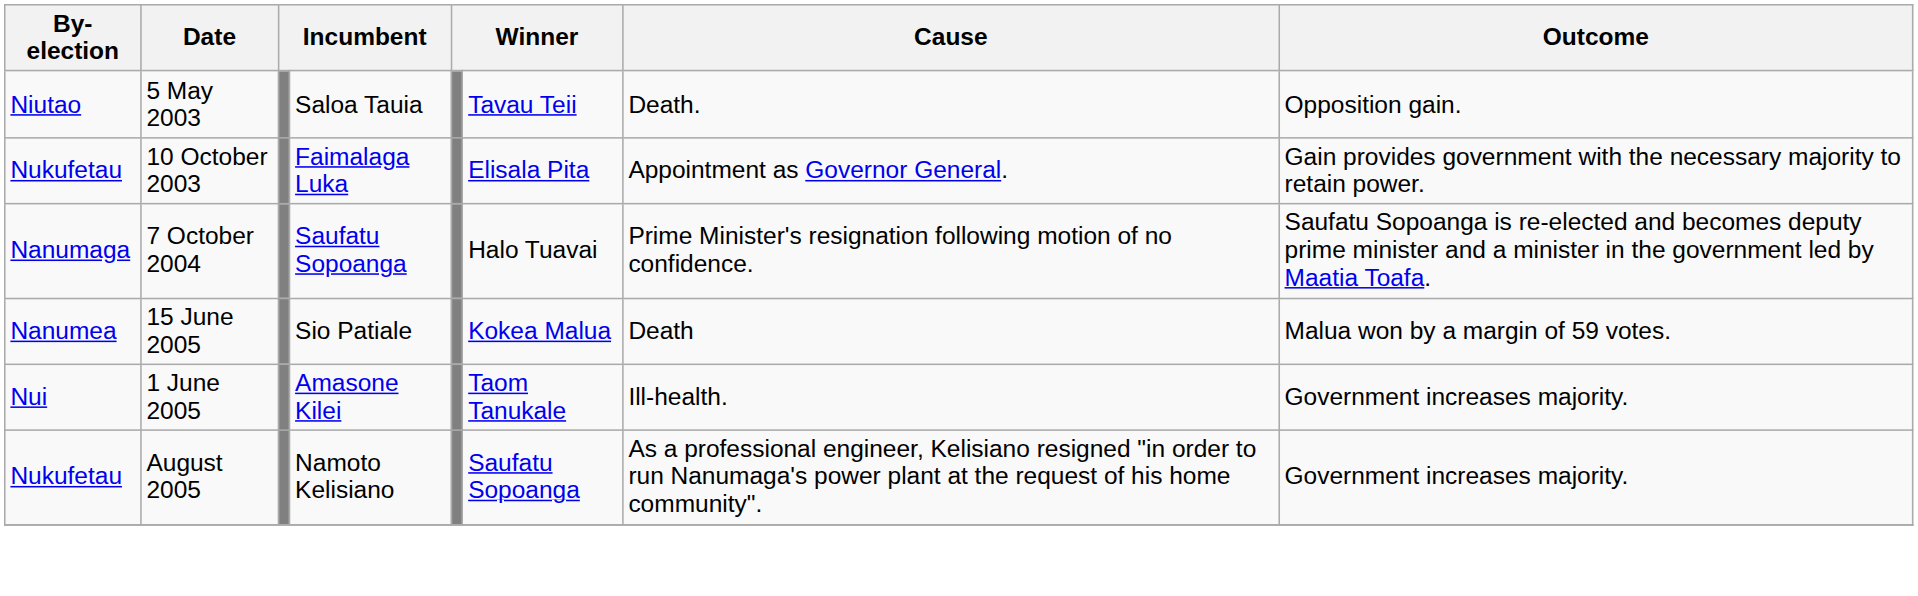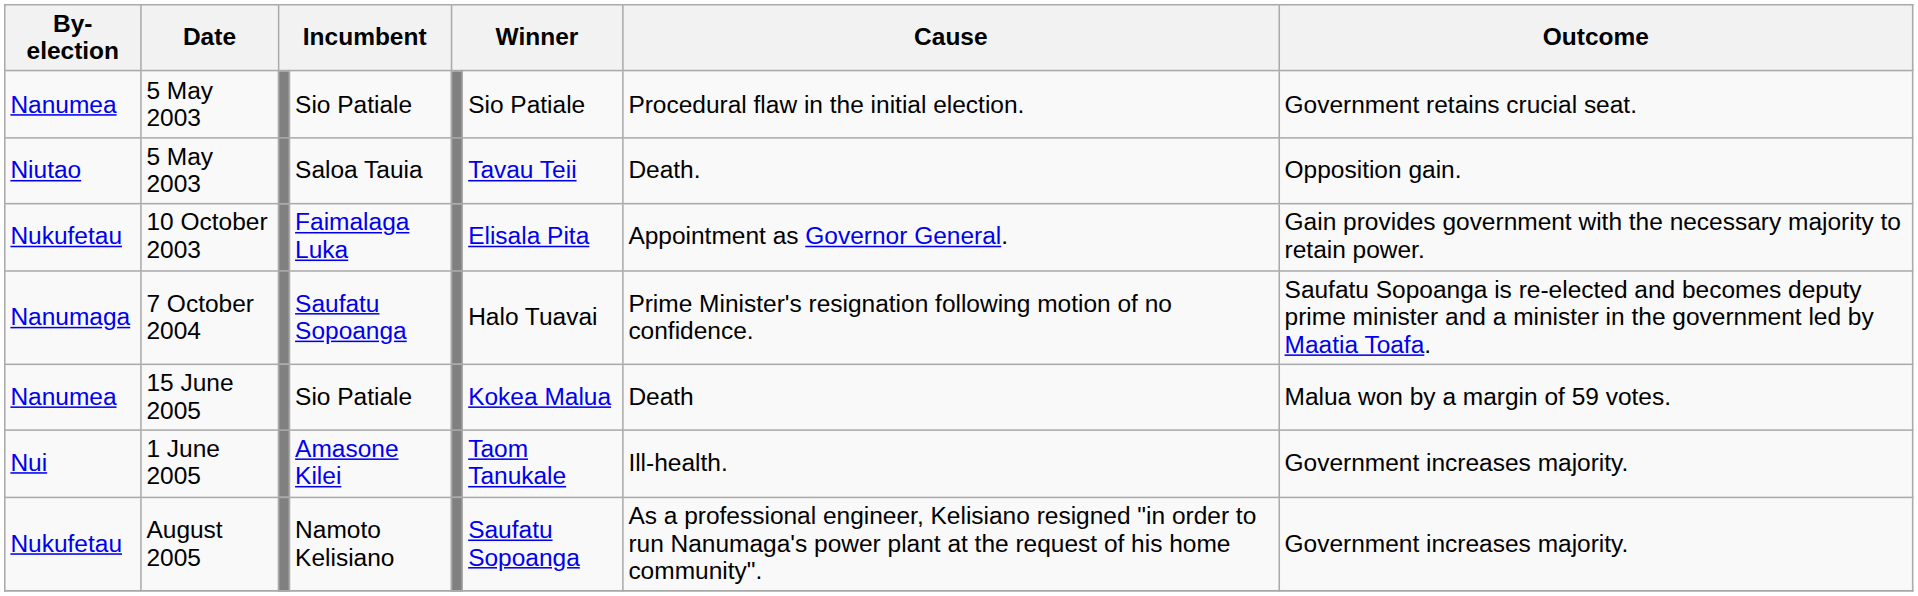+ row: Nanumea | 5 May 2003 | Sio Patiale | Sio Patiale | Procedural flaw in the initial election. | Government retains crucial seat.
